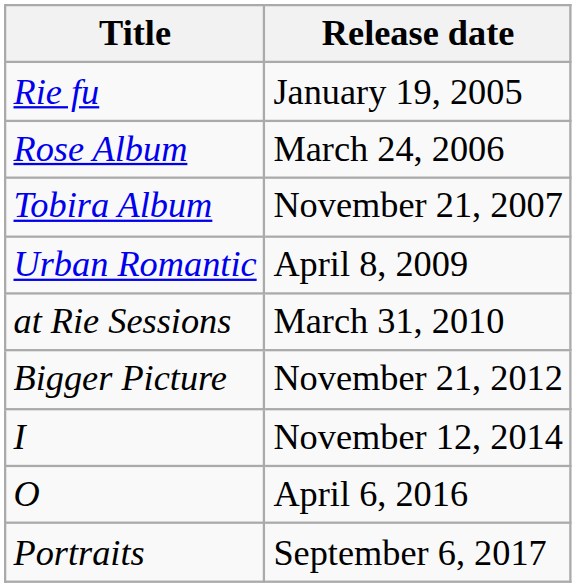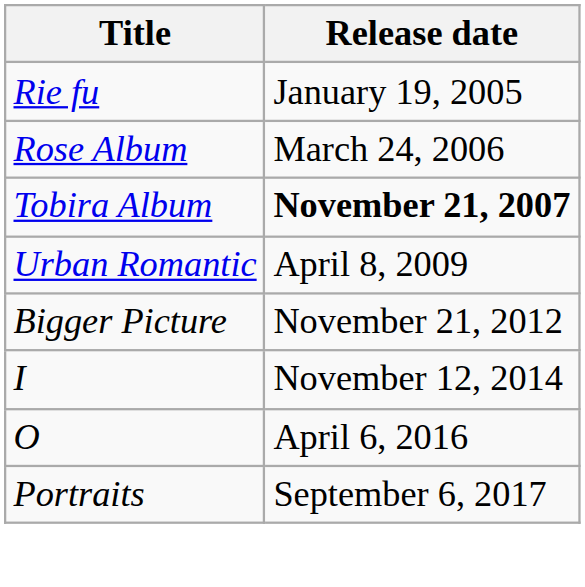Tobira Album | Release date: normal -> bold
- row: at Rie Sessions | March 31, 2010
